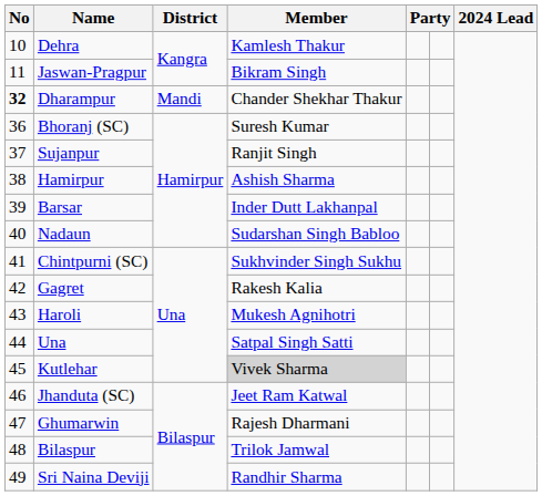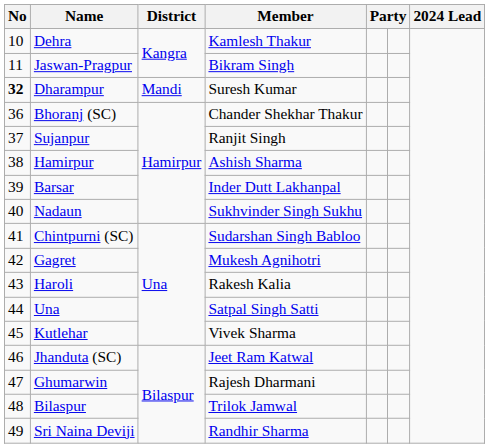Dharampur | Member: Chander Shekhar Thakur -> Suresh Kumar
Bhoranj (SC) | Member: Suresh Kumar -> Chander Shekhar Thakur
Nadaun | Member: Sudarshan Singh Babloo -> Sukhvinder Singh Sukhu
Chintpurni (SC) | Member: Sukhvinder Singh Sukhu -> Sudarshan Singh Babloo
Gagret | Member: Rakesh Kalia -> Mukesh Agnihotri
Haroli | Member: Mukesh Agnihotri -> Rakesh Kalia
Kutlehar | Member: lightgrey background -> no background
